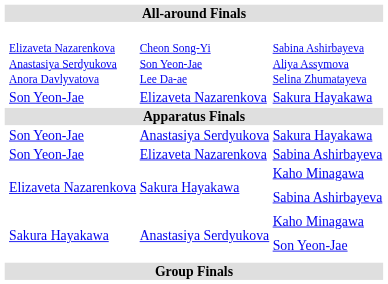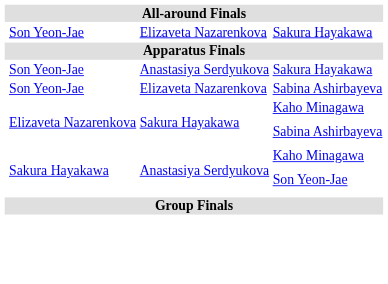- row: Elizaveta Nazarenkova Anastasiya Serdyukova Anora Davlyvatova | Cheon Song-Yi Son Yeon-Jae Lee Da-ae | Sabina Ashirbayeva Aliya Assymova Selina Zhumatayeva
